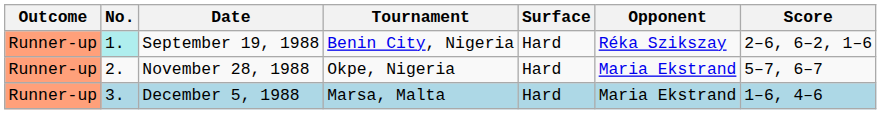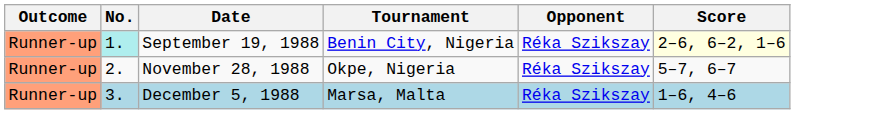- column: Surface | Hard | Hard | Hard
September 19, 1988 | Score: no background -> lightyellow background
November 28, 1988 | Opponent: Maria Ekstrand -> Réka Szikszay
December 5, 1988 | Opponent: Maria Ekstrand -> Réka Szikszay
